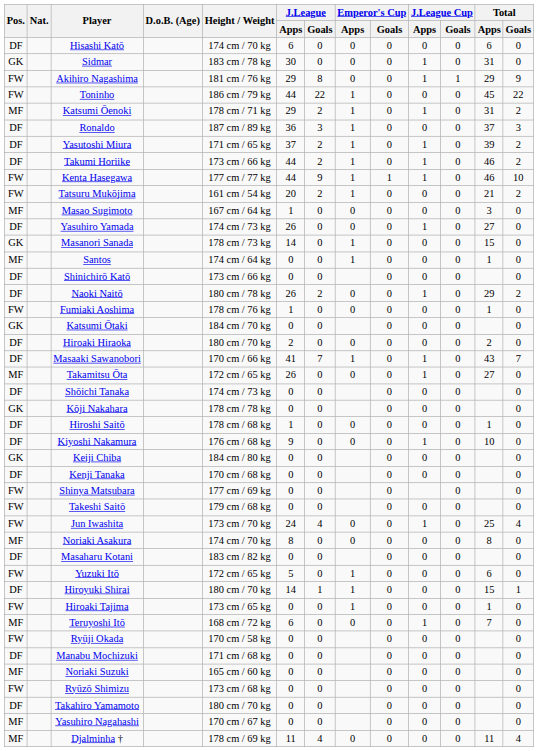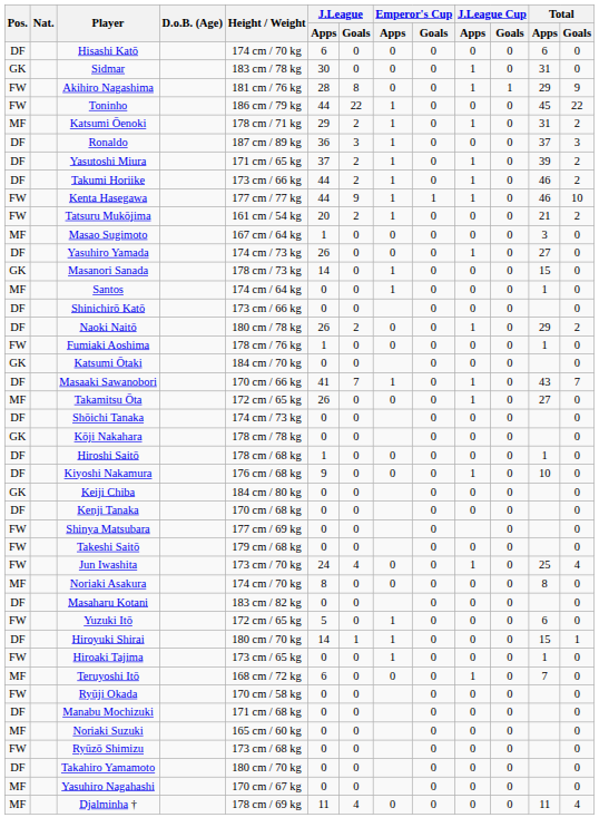Akihiro Nagashima | J.League / Apps: 29 -> 28
- row: DF | Hiroaki Hiraoka | 180 cm / 70 kg | 2 | 0 | 0 | 0 | 0 | 0 | 2 | 0
